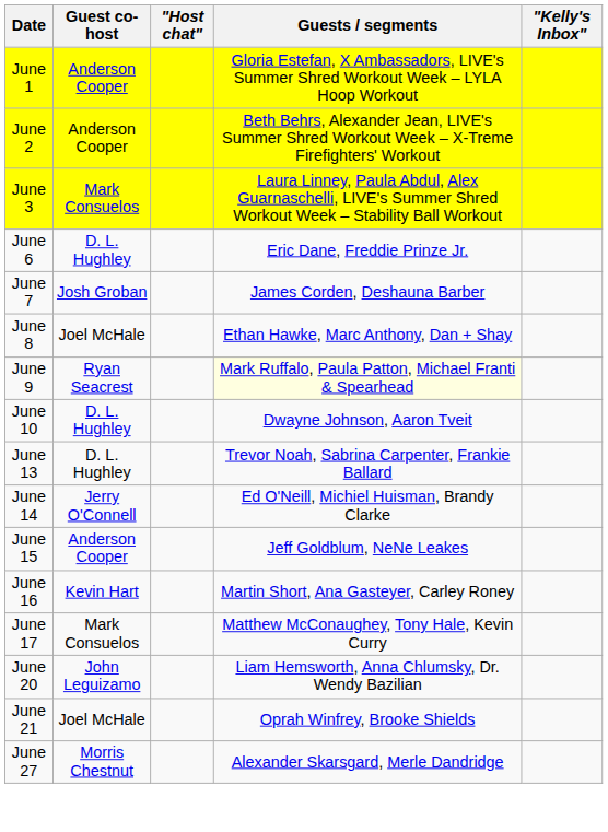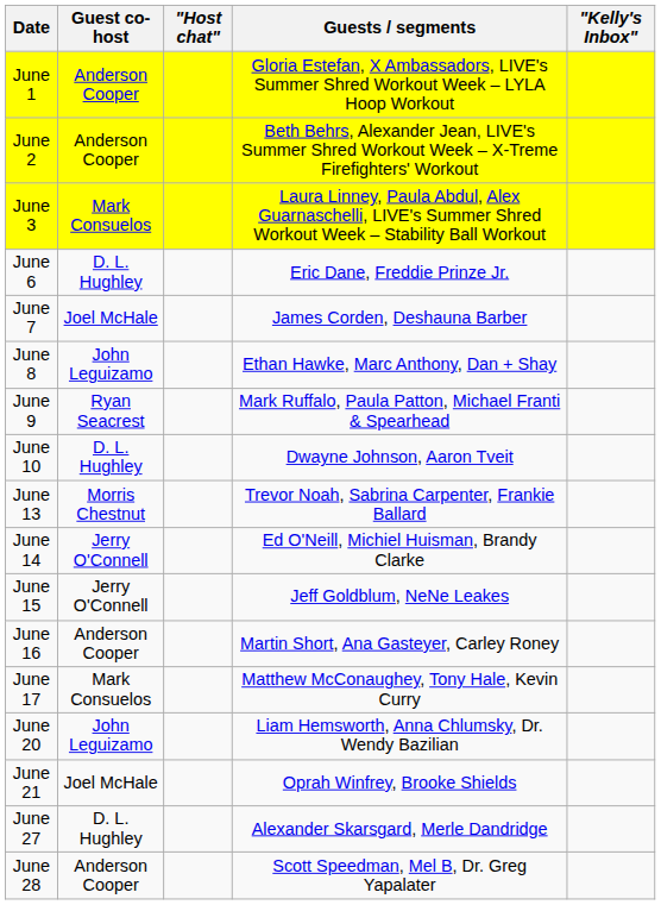June 7 | Guest co-host: Josh Groban -> Joel McHale
June 8 | Guest co-host: Joel McHale -> John Leguizamo
June 9 | Guests / segments: lightyellow background -> no background
June 13 | Guest co-host: D. L. Hughley -> Morris Chestnut
June 15 | Guest co-host: Anderson Cooper -> Jerry O'Connell
June 16 | Guest co-host: Kevin Hart -> Anderson Cooper
June 27 | Guest co-host: Morris Chestnut -> D. L. Hughley
+ row: June 28 | Anderson Cooper | Scott Speedman, Mel B, Dr. Greg Yapalater
